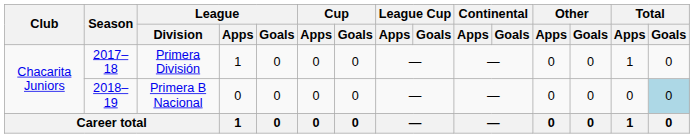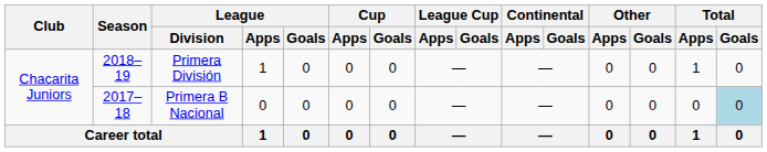Primera División | Season: 2017–18 -> 2018–19
Primera B Nacional | Season: 2018–19 -> 2017–18
